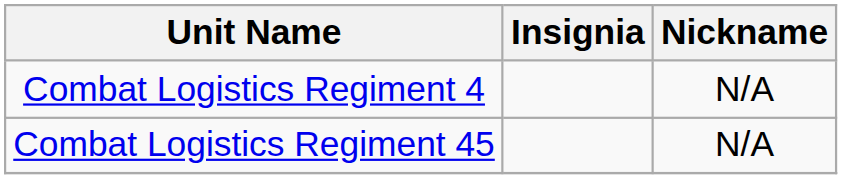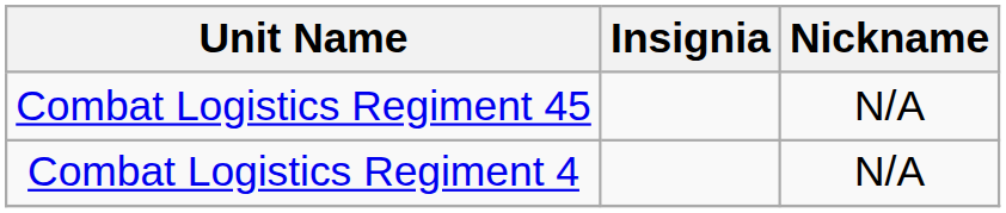rows swapped: Combat Logistics Regiment 4 <-> Combat Logistics Regiment 45
